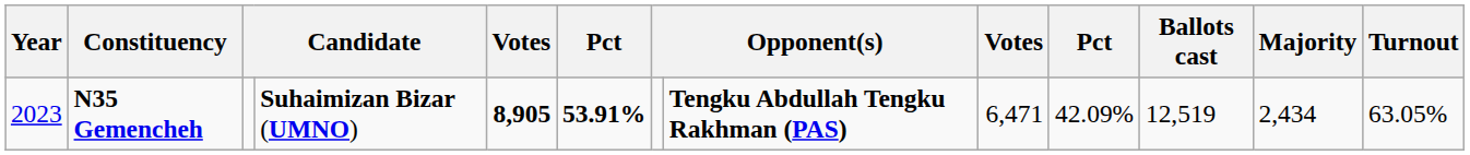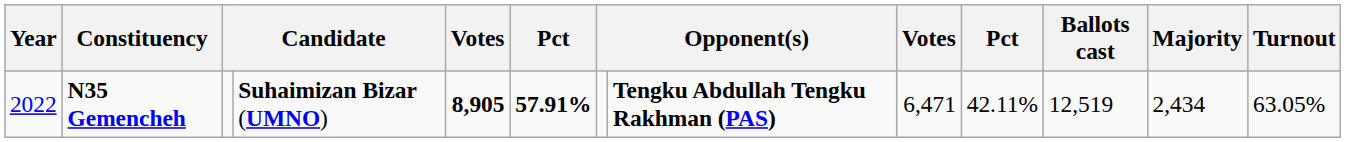N35 Gemencheh | Year: 2023 -> 2022
N35 Gemencheh | column 6: 53.91% -> 57.91%
N35 Gemencheh | column 10: 42.09% -> 42.11%
